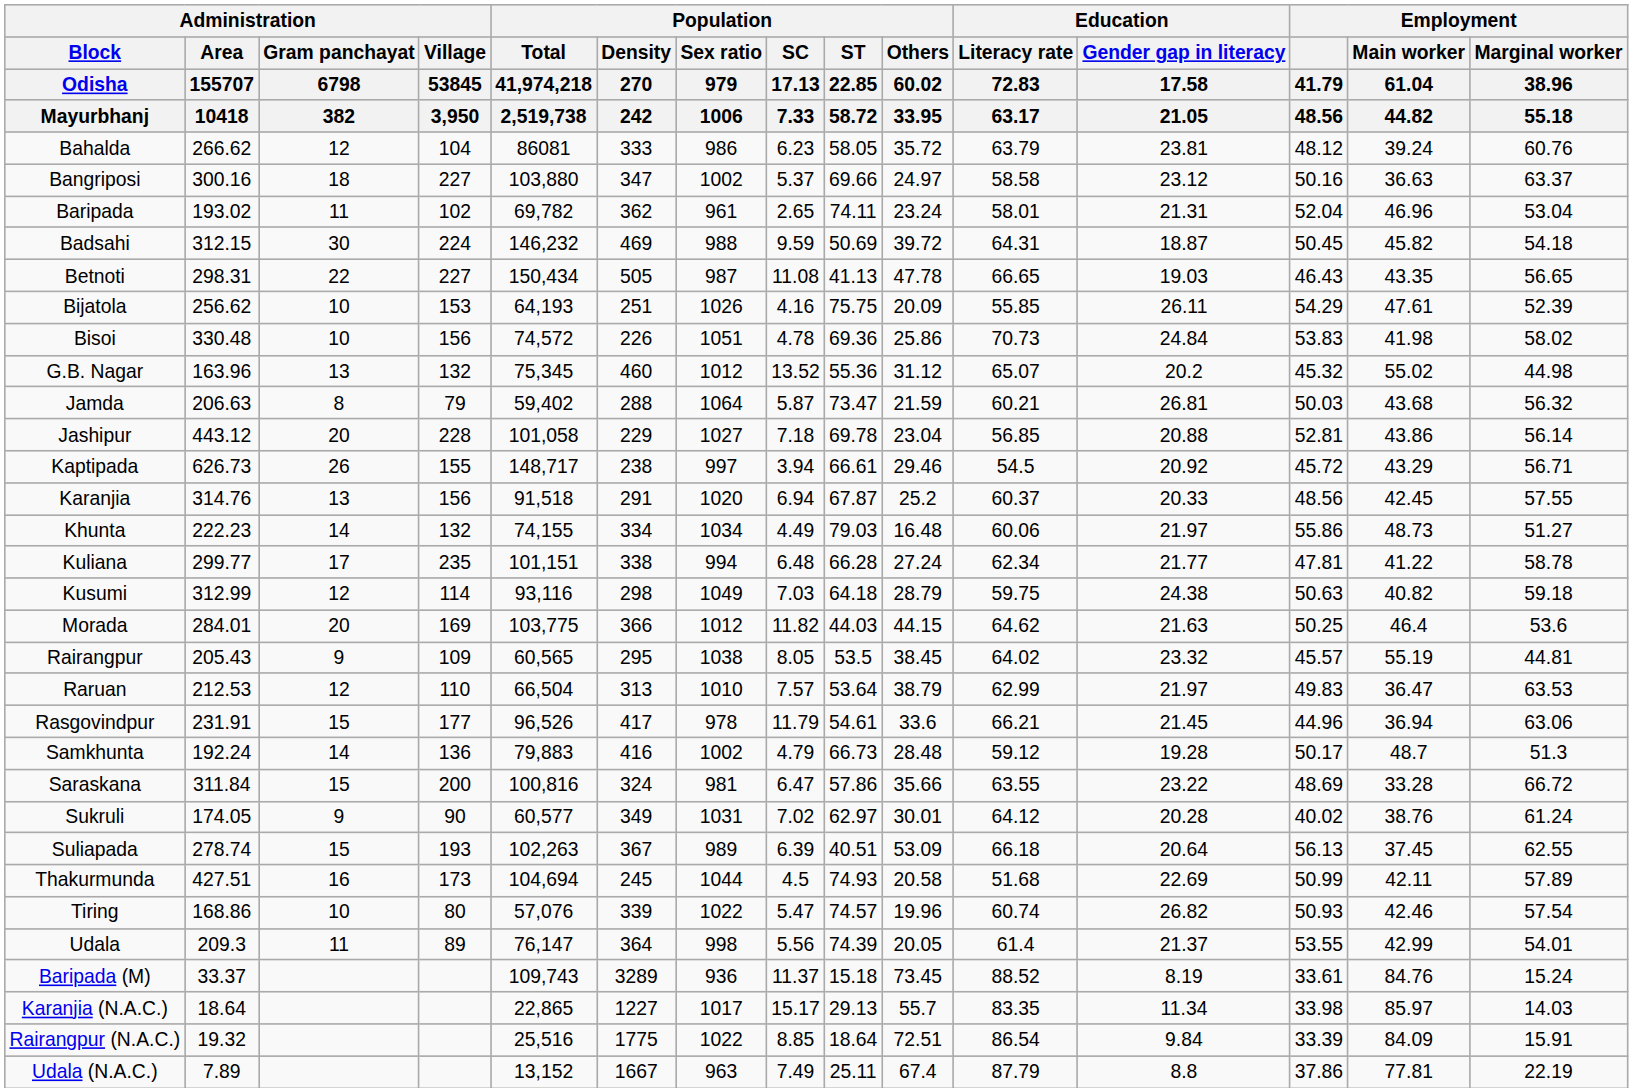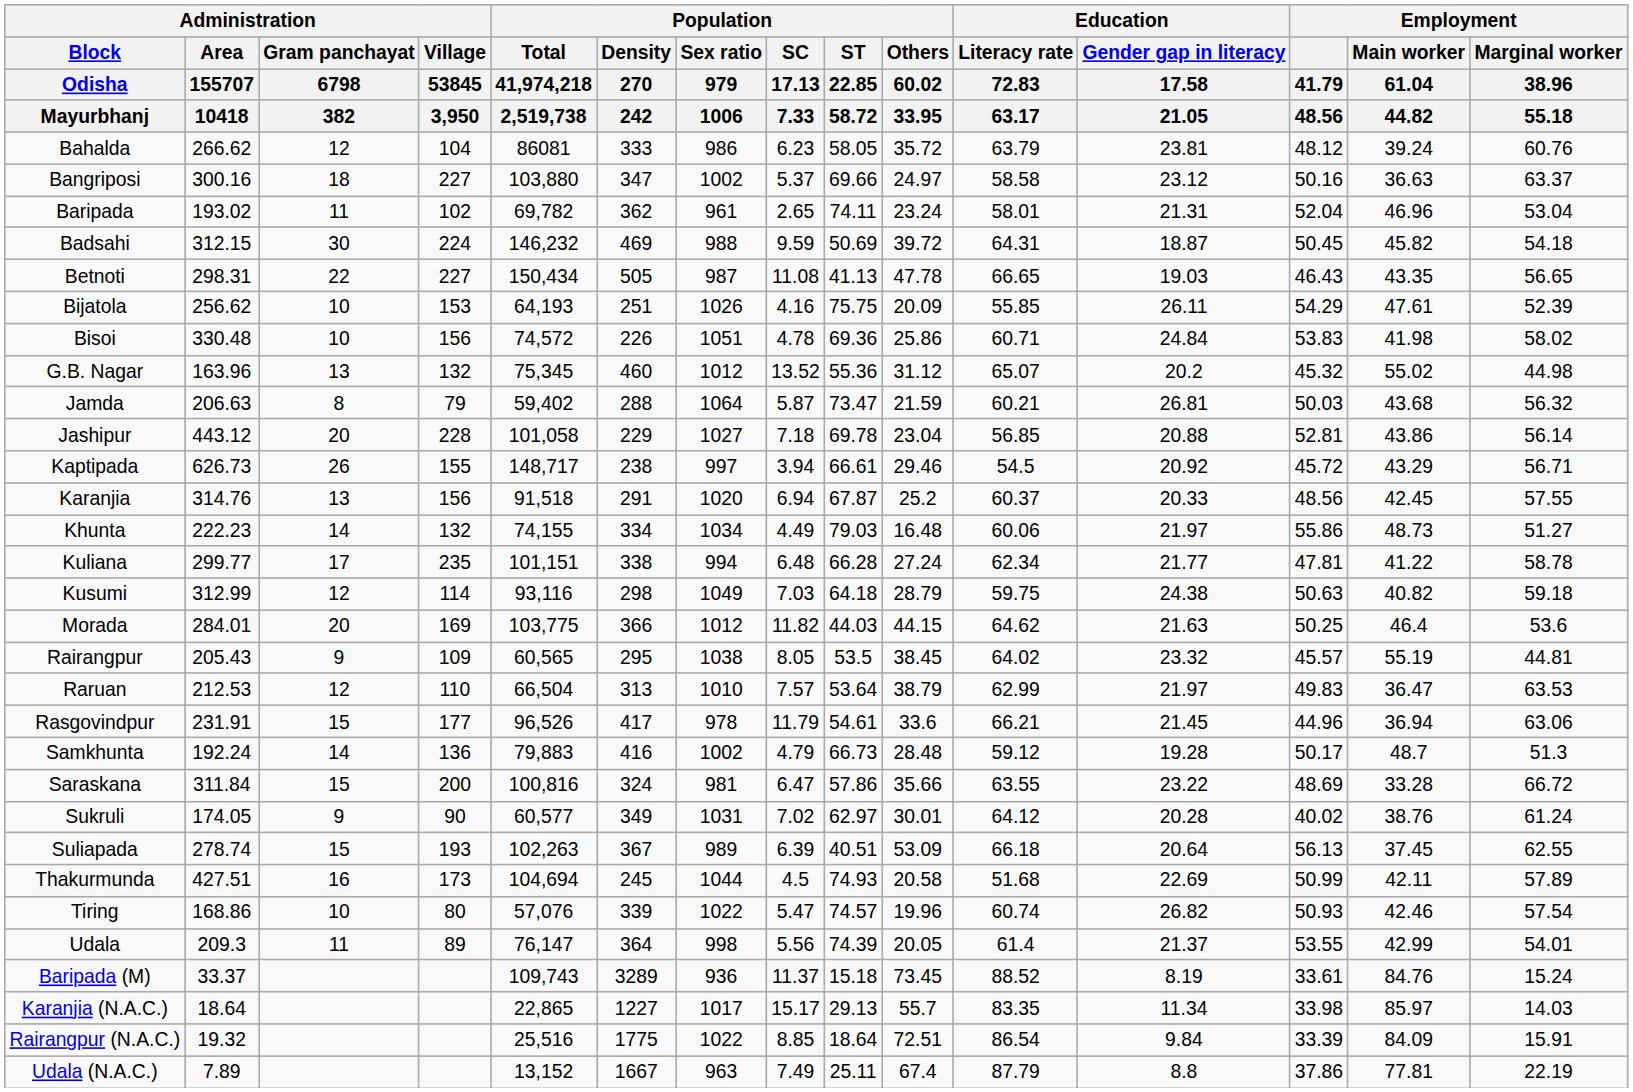Bisoi | Education / Literacy rate / 72.83 / 63.17: 70.73 -> 60.71
